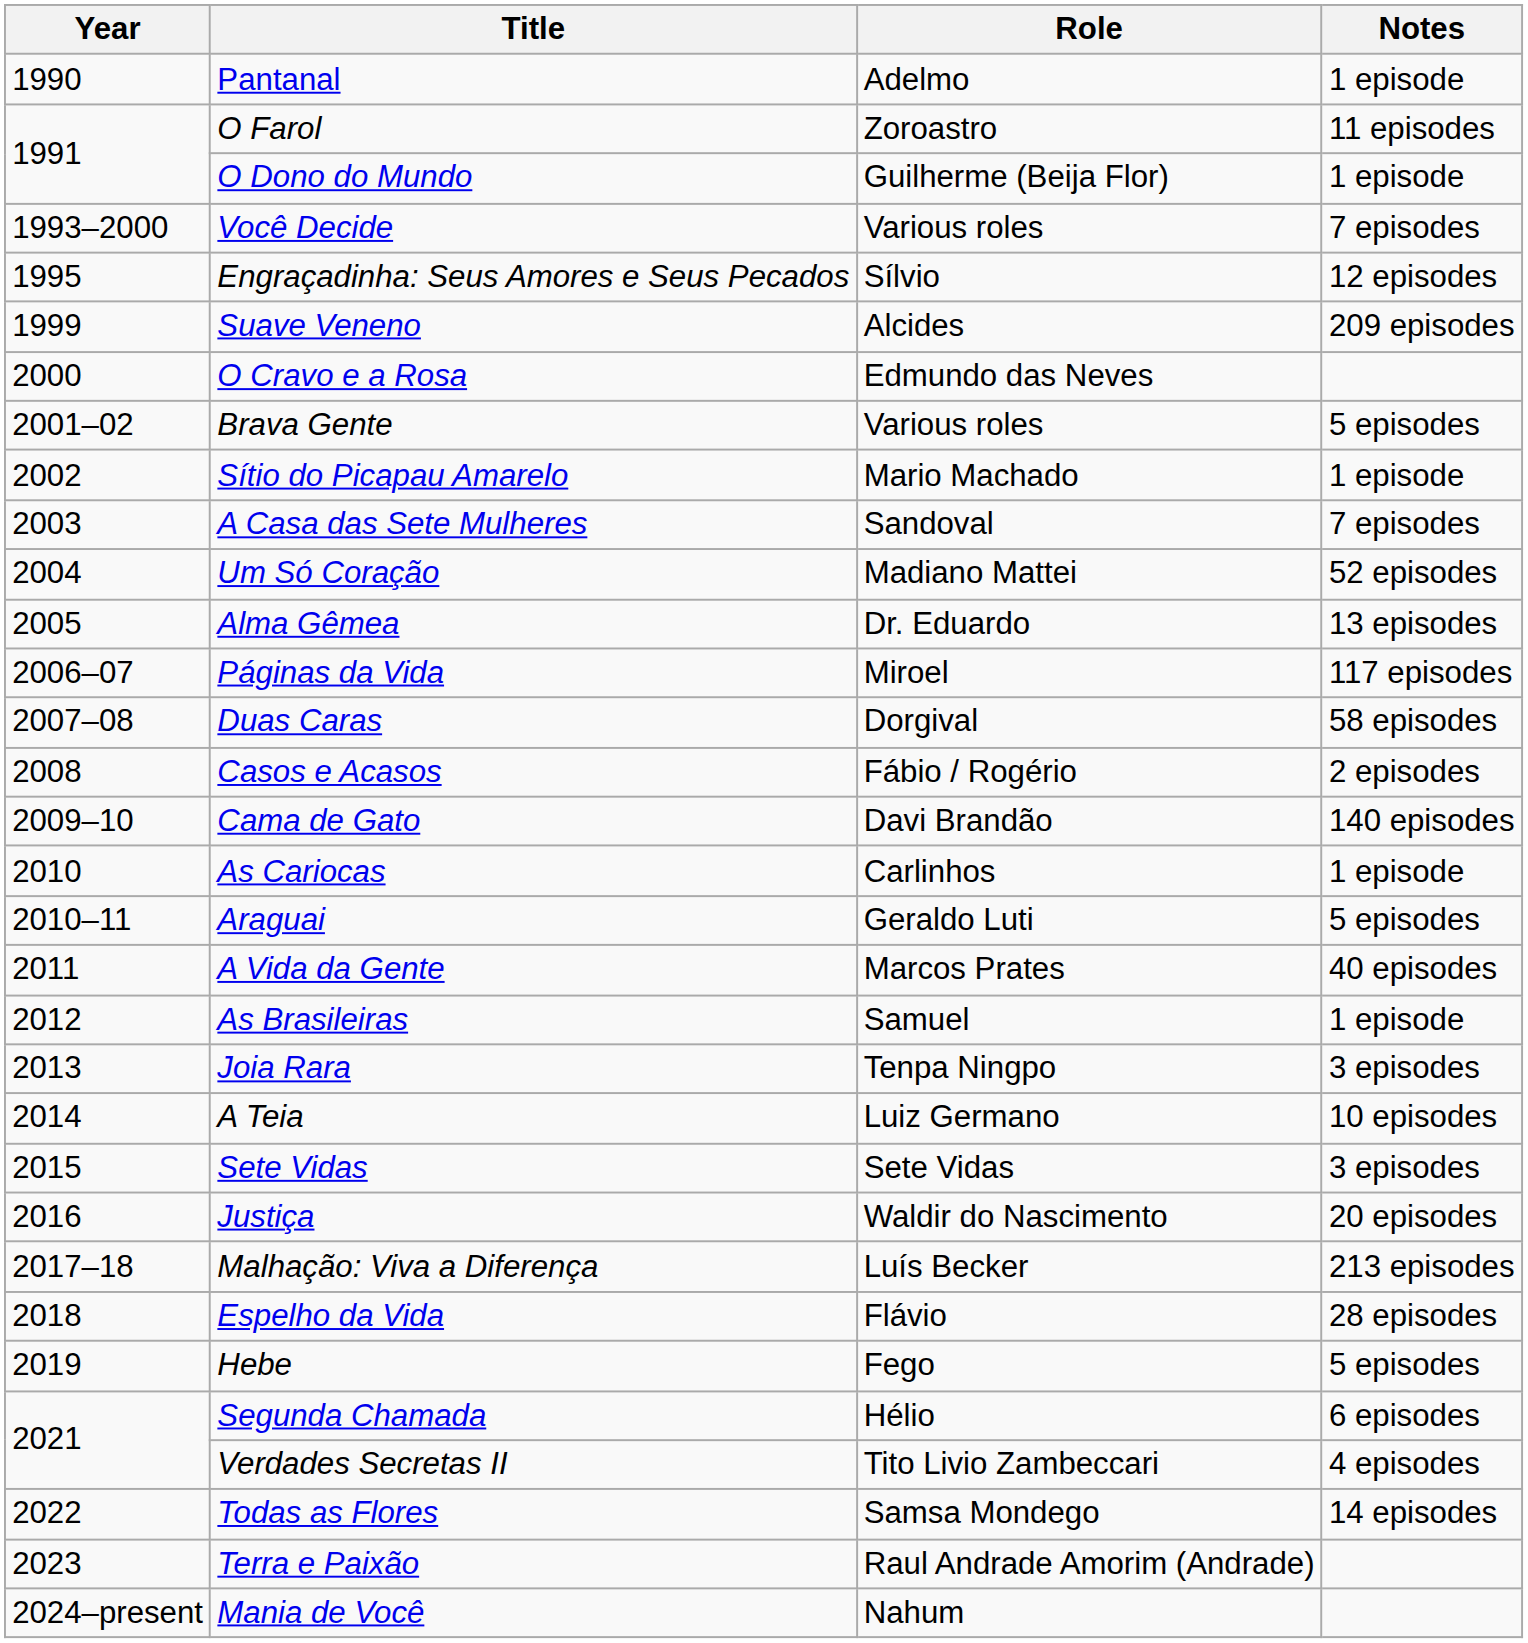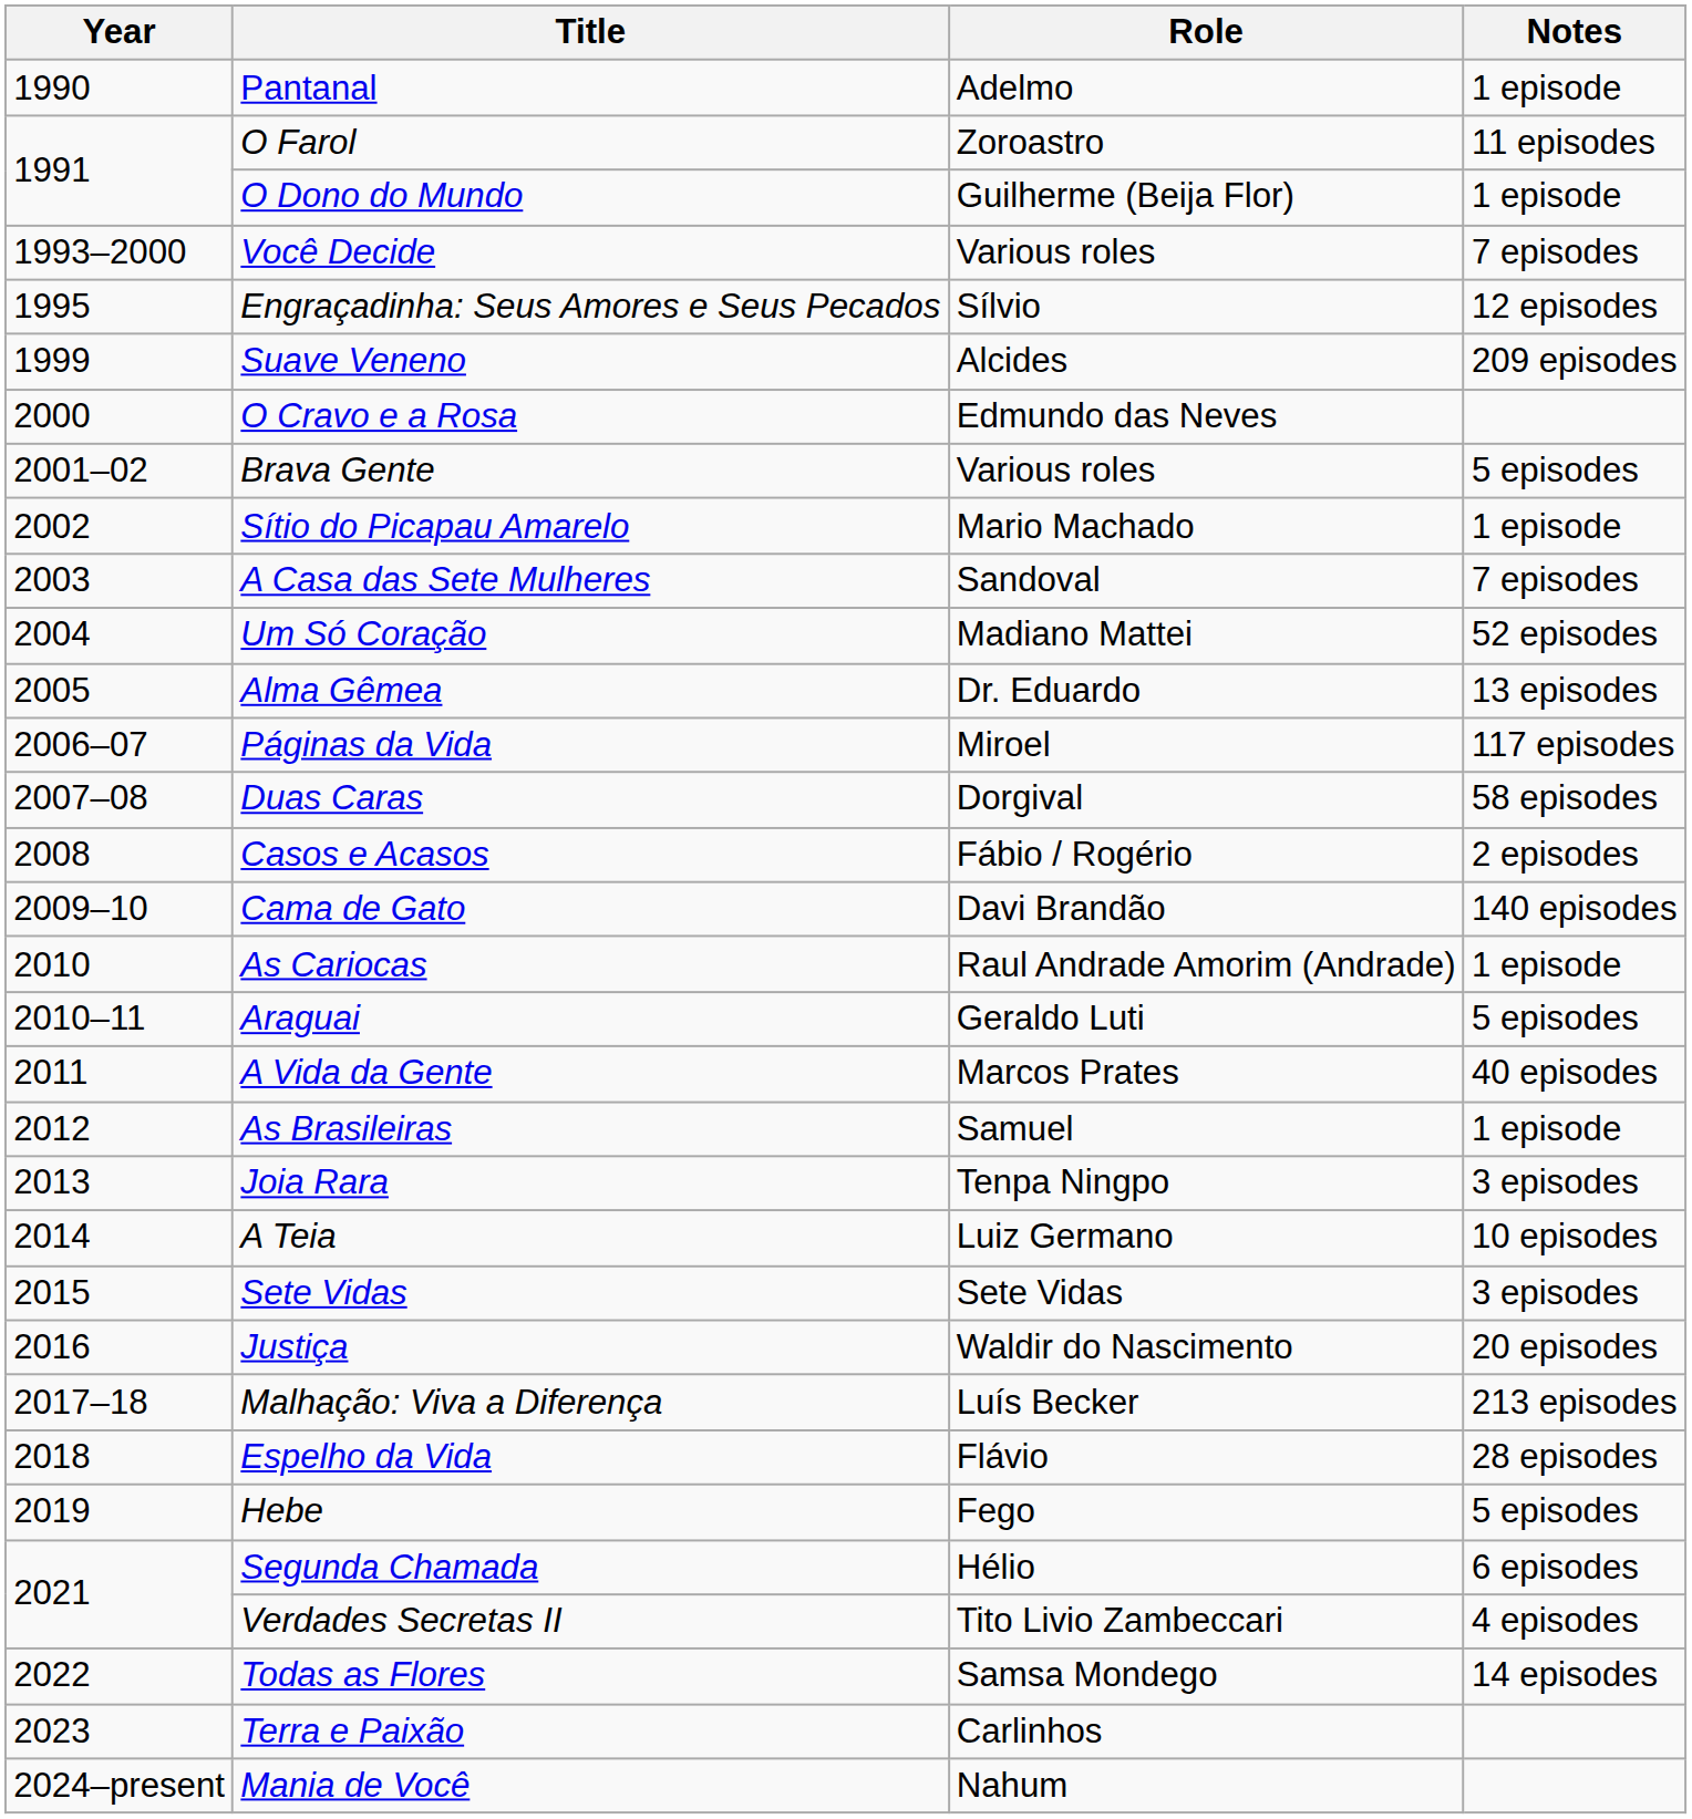As Cariocas | Role: Carlinhos -> Raul Andrade Amorim (Andrade)
Terra e Paixão | Role: Raul Andrade Amorim (Andrade) -> Carlinhos
